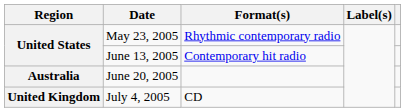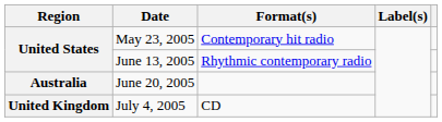May 23, 2005 | Format(s): Rhythmic contemporary radio -> Contemporary hit radio
June 13, 2005 | Format(s): Contemporary hit radio -> Rhythmic contemporary radio
